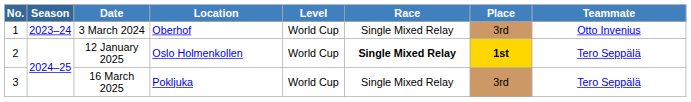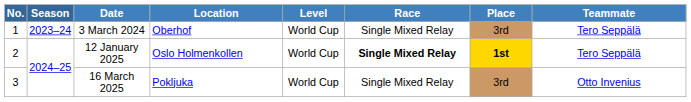3 March 2024 | Teammate: Otto Invenius -> Tero Seppälä
16 March 2025 | Teammate: Tero Seppälä -> Otto Invenius
